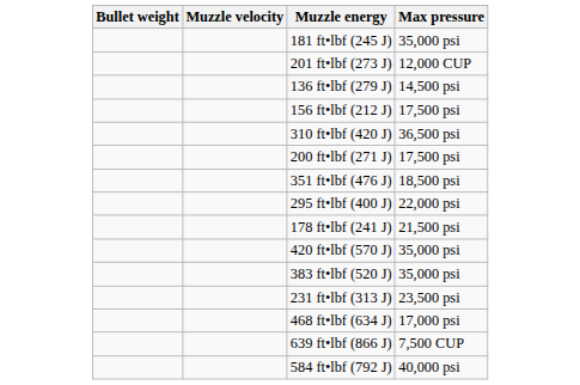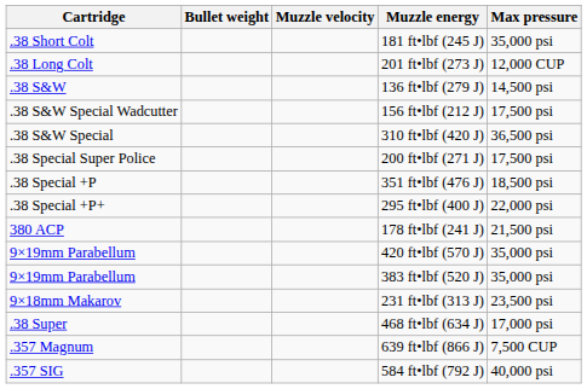+ column: Cartridge | .38 Short Colt | .38 Long Colt | .38 S&W | .38 S&W Special Wadcutter | .38 S&W Special | .38 Special Super Police | .38 Special +P | .38 Special +P+ | 380 ACP | 9×19mm Parabellum | 9×19mm Parabellum | 9×18mm Makarov | .38 Super | .357 Magnum | .357 SIG
